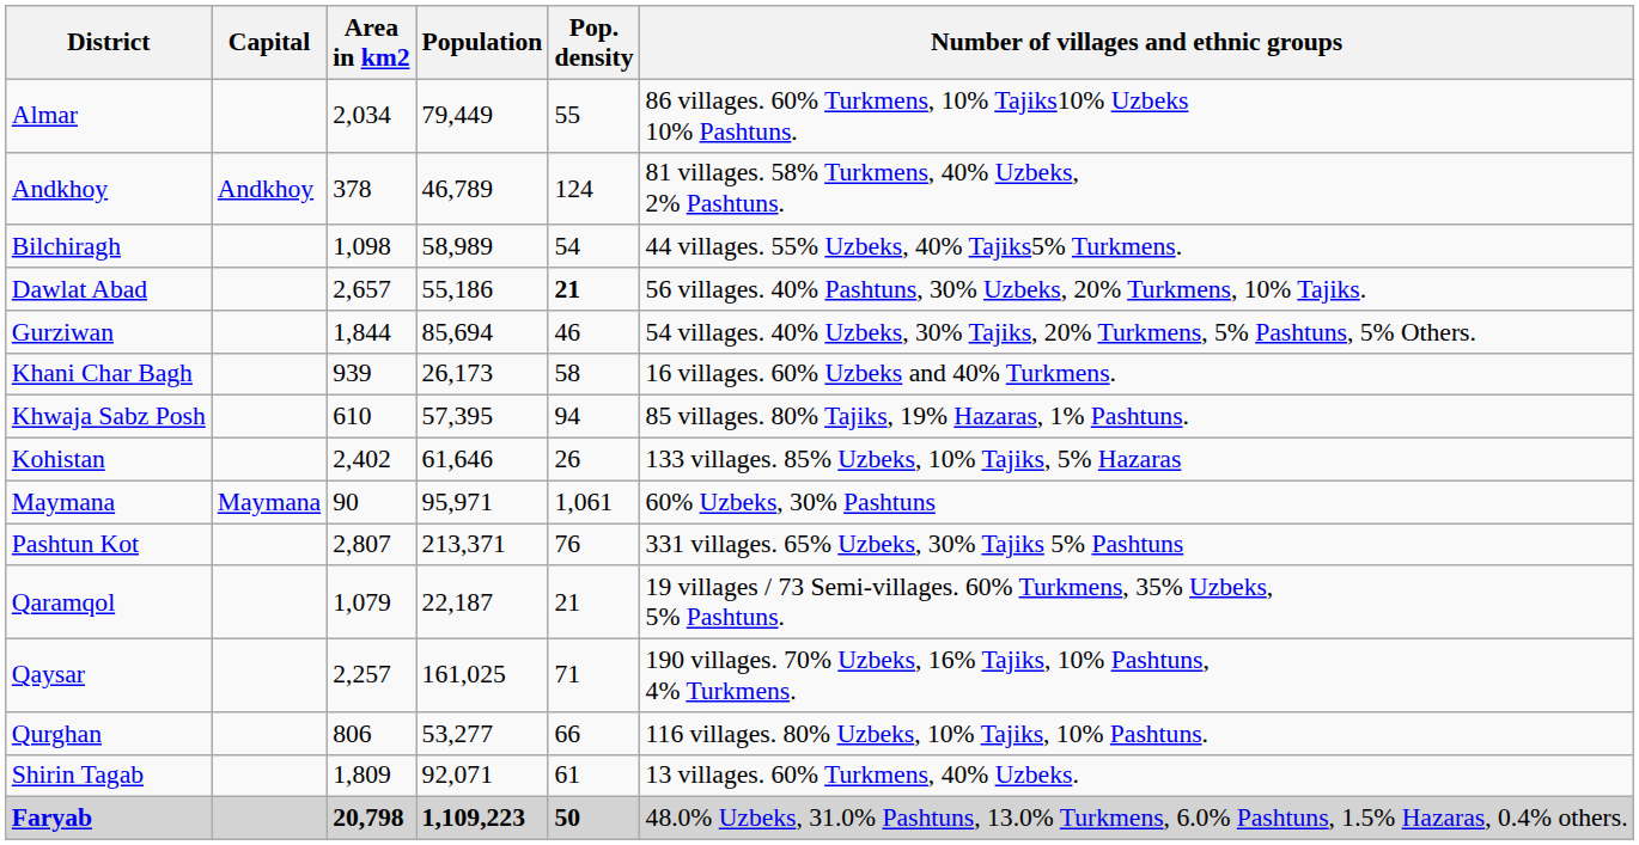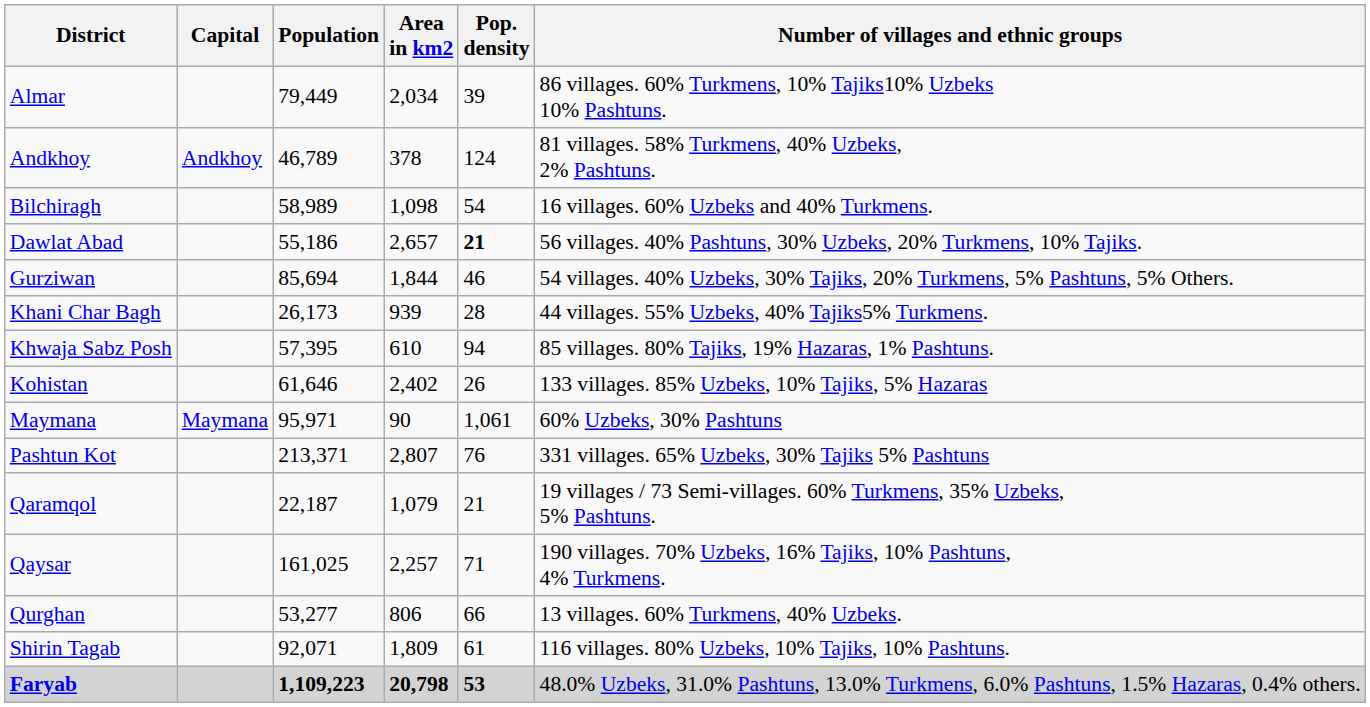columns swapped: Population <-> Area in km2
Almar | Pop. density: 55 -> 39
Bilchiragh | Number of villages and ethnic groups: 44 villages. 55% Uzbeks, 40% Tajiks5% Turkmens. -> 16 villages. 60% Uzbeks and 40% Turkmens.
Khani Char Bagh | Pop. density: 58 -> 28
Khani Char Bagh | Number of villages and ethnic groups: 16 villages. 60% Uzbeks and 40% Turkmens. -> 44 villages. 55% Uzbeks, 40% Tajiks5% Turkmens.
Qurghan | Number of villages and ethnic groups: 116 villages. 80% Uzbeks, 10% Tajiks, 10% Pashtuns. -> 13 villages. 60% Turkmens, 40% Uzbeks.
Shirin Tagab | Number of villages and ethnic groups: 13 villages. 60% Turkmens, 40% Uzbeks. -> 116 villages. 80% Uzbeks, 10% Tajiks, 10% Pashtuns.
Faryab | Pop. density: 50 -> 53
